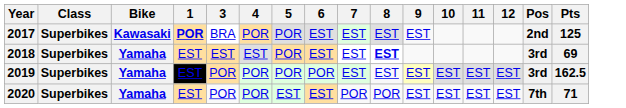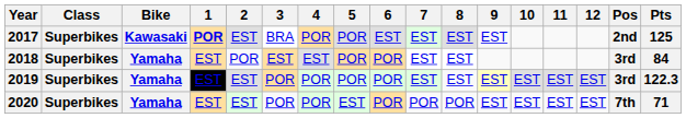+ column: 2 | EST | POR | EST | EST
2018 | 6: EST -> POR
2018 | 8: bold -> normal
2018 | Pts: 69 -> 84
2019 | Pts: 162.5 -> 122.3
2020 | 6: EST -> POR
